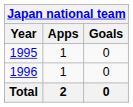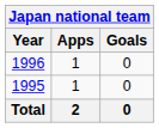rows swapped: 1995 <-> 1996
